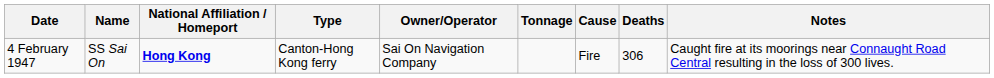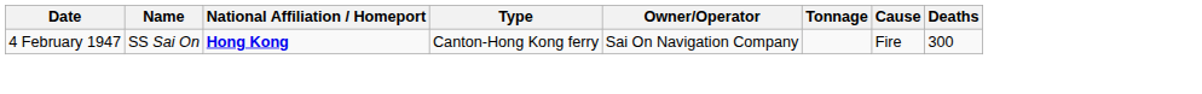- column: Notes | Caught fire at its moorings near Connaught Road Central resulting in the loss of 300 lives.
4 February 1947 | Deaths: 306 -> 300
